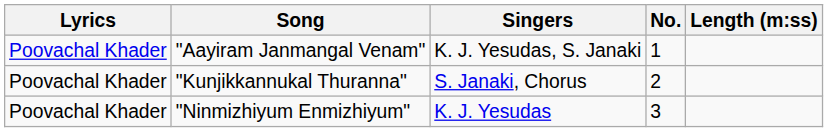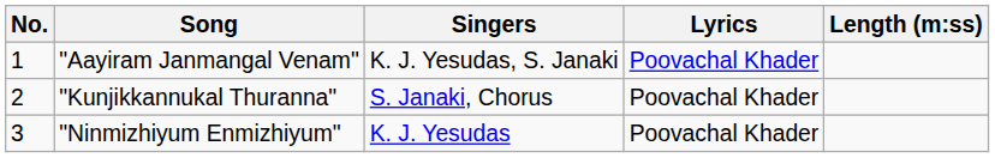columns swapped: No. <-> Lyrics
